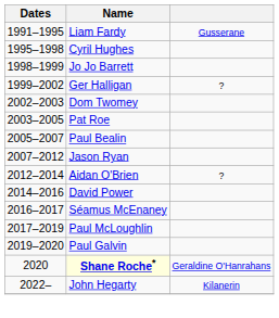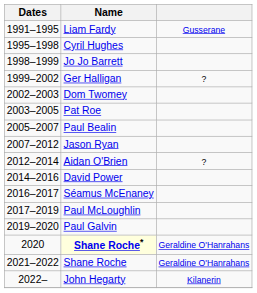+ row: 2021–2022 | Shane Roche | Geraldine O'Hanrahans
